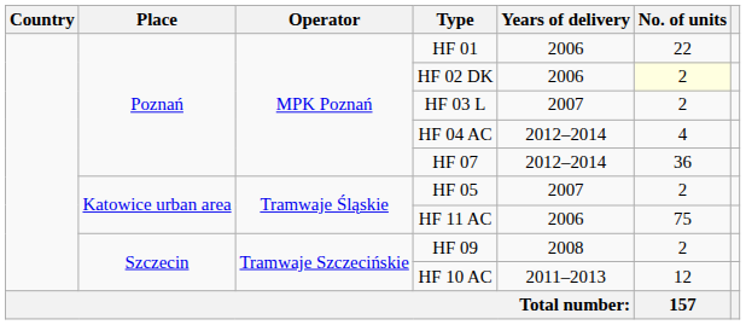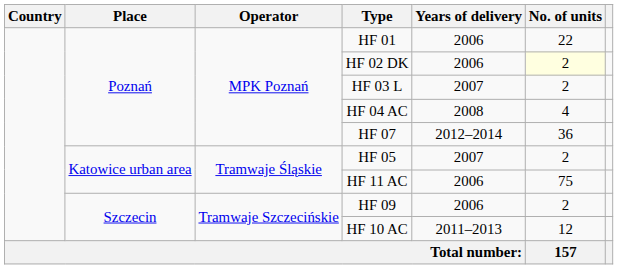HF 04 AC | Years of delivery: 2012–2014 -> 2008
HF 09 | Years of delivery: 2008 -> 2006
